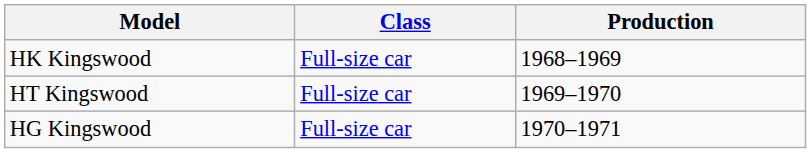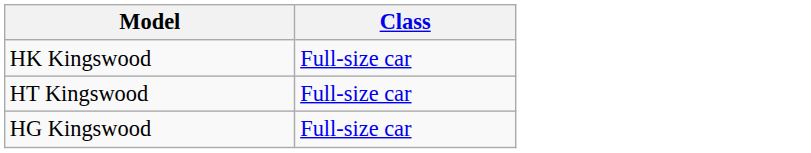- column: Production | 1968–1969 | 1969–1970 | 1970–1971
